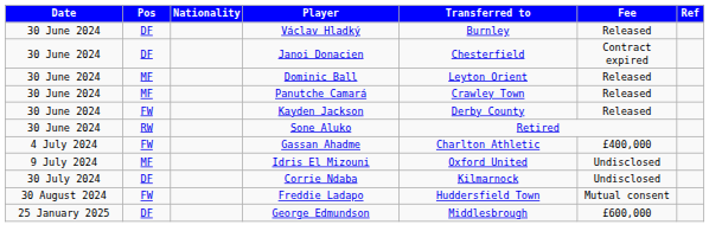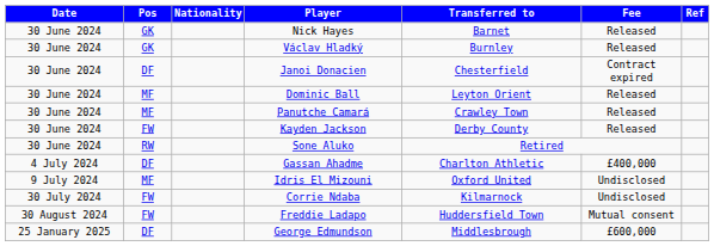+ row: 30 June 2024 | GK | Nick Hayes | Barnet | Released
Václav Hladký | Pos: DF -> GK
Gassan Ahadme | Pos: FW -> DF
Corrie Ndaba | Pos: DF -> FW
